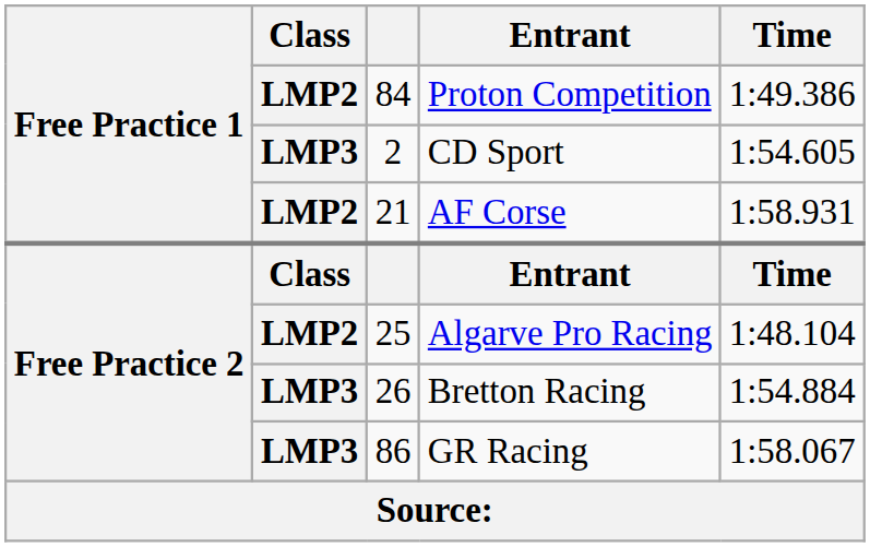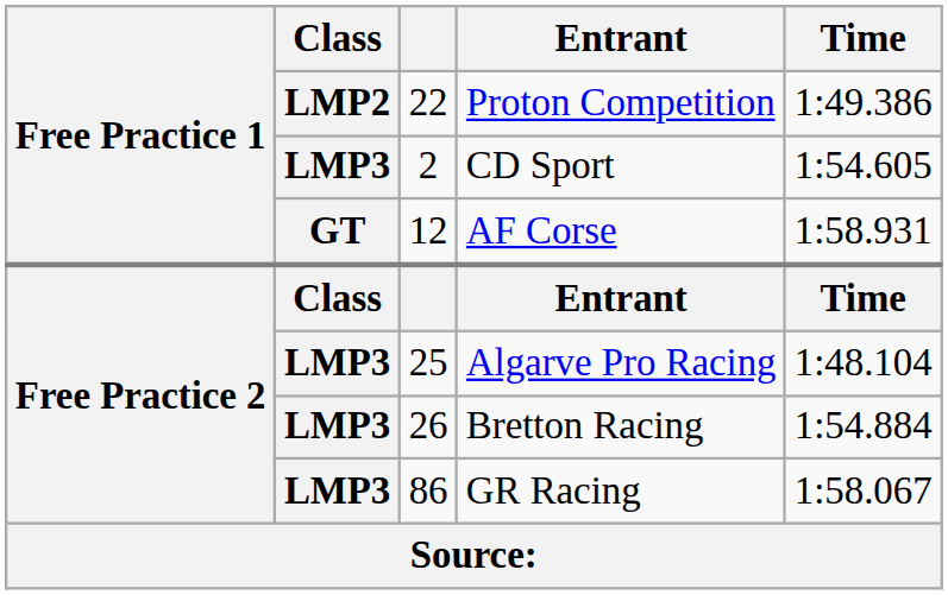Proton Competition | column 3: 84 -> 22
AF Corse | Class: LMP2 -> GT
AF Corse | column 3: 21 -> 12
Algarve Pro Racing | Class: LMP2 -> LMP3
